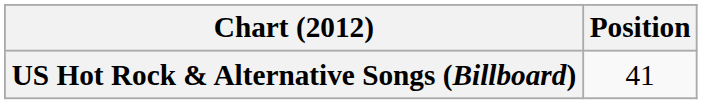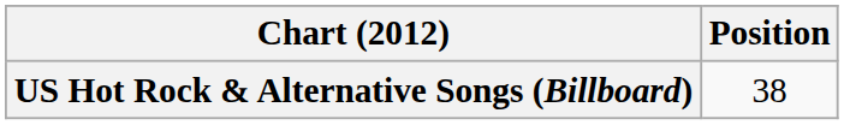US Hot Rock & Alternative Songs (Billboard) | Position: 41 -> 38
